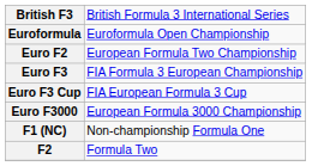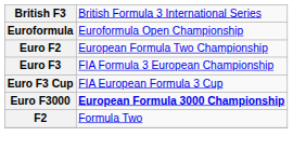Euro F3000 | column 2: normal -> bold
- row: F1 (NC) | Non-championship Formula One
